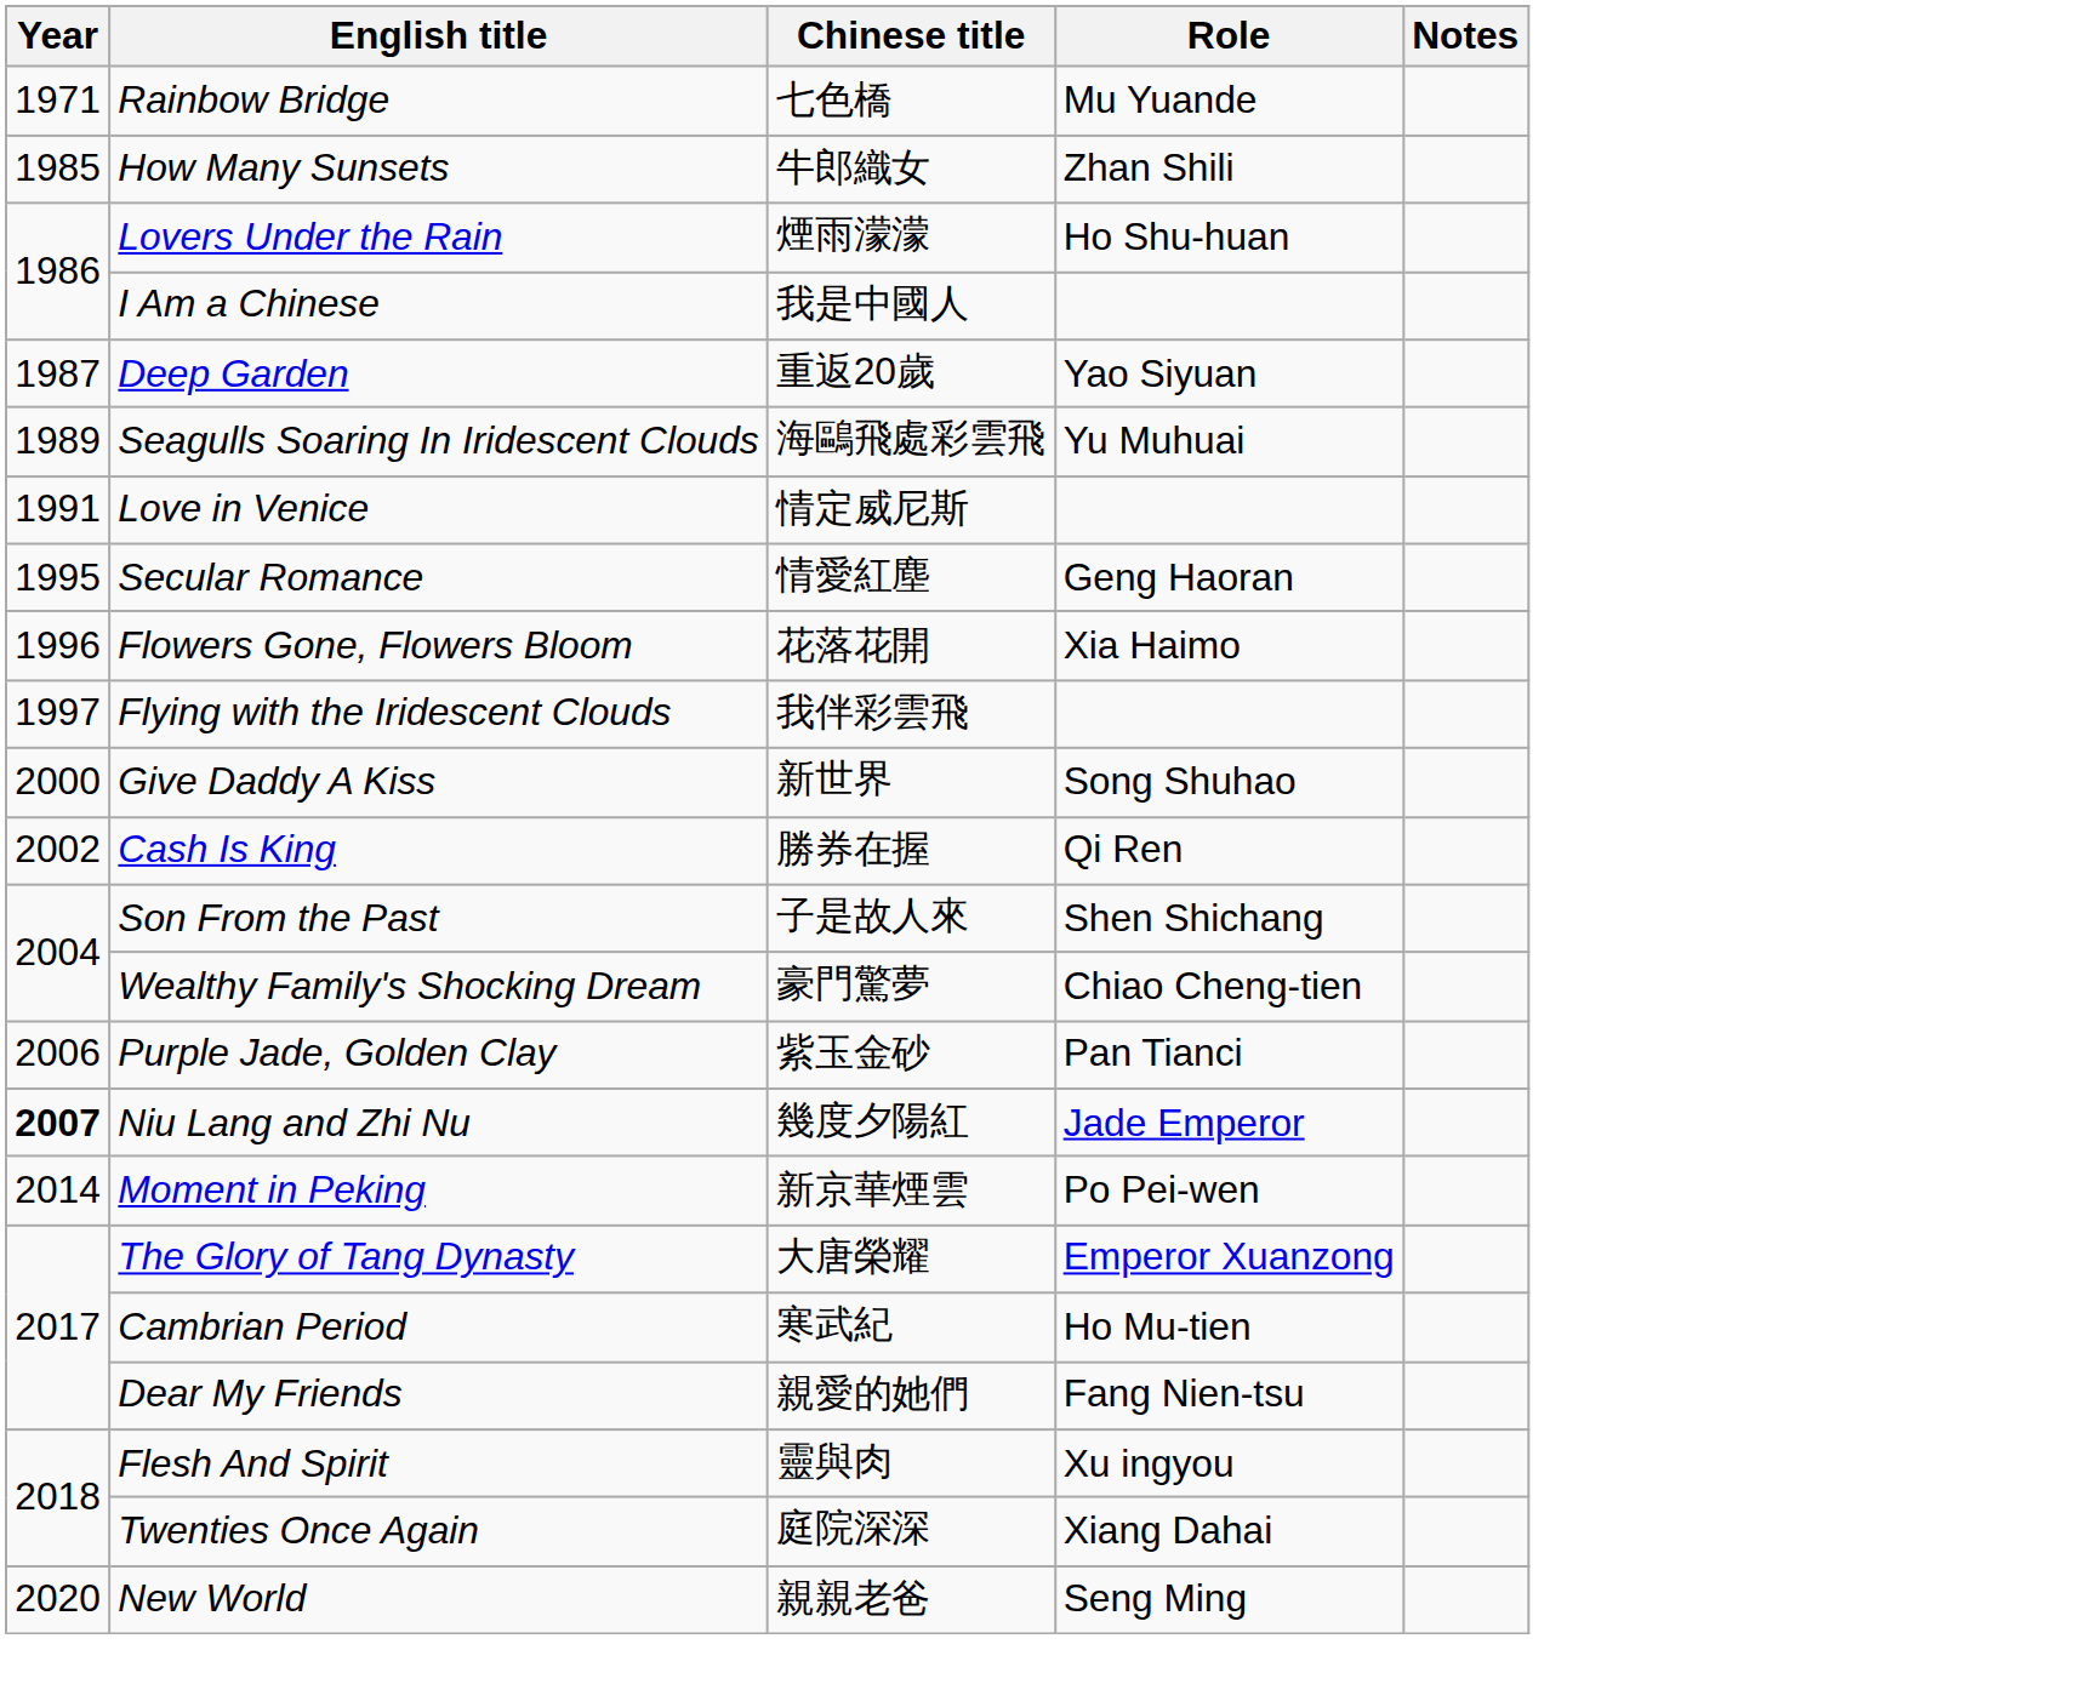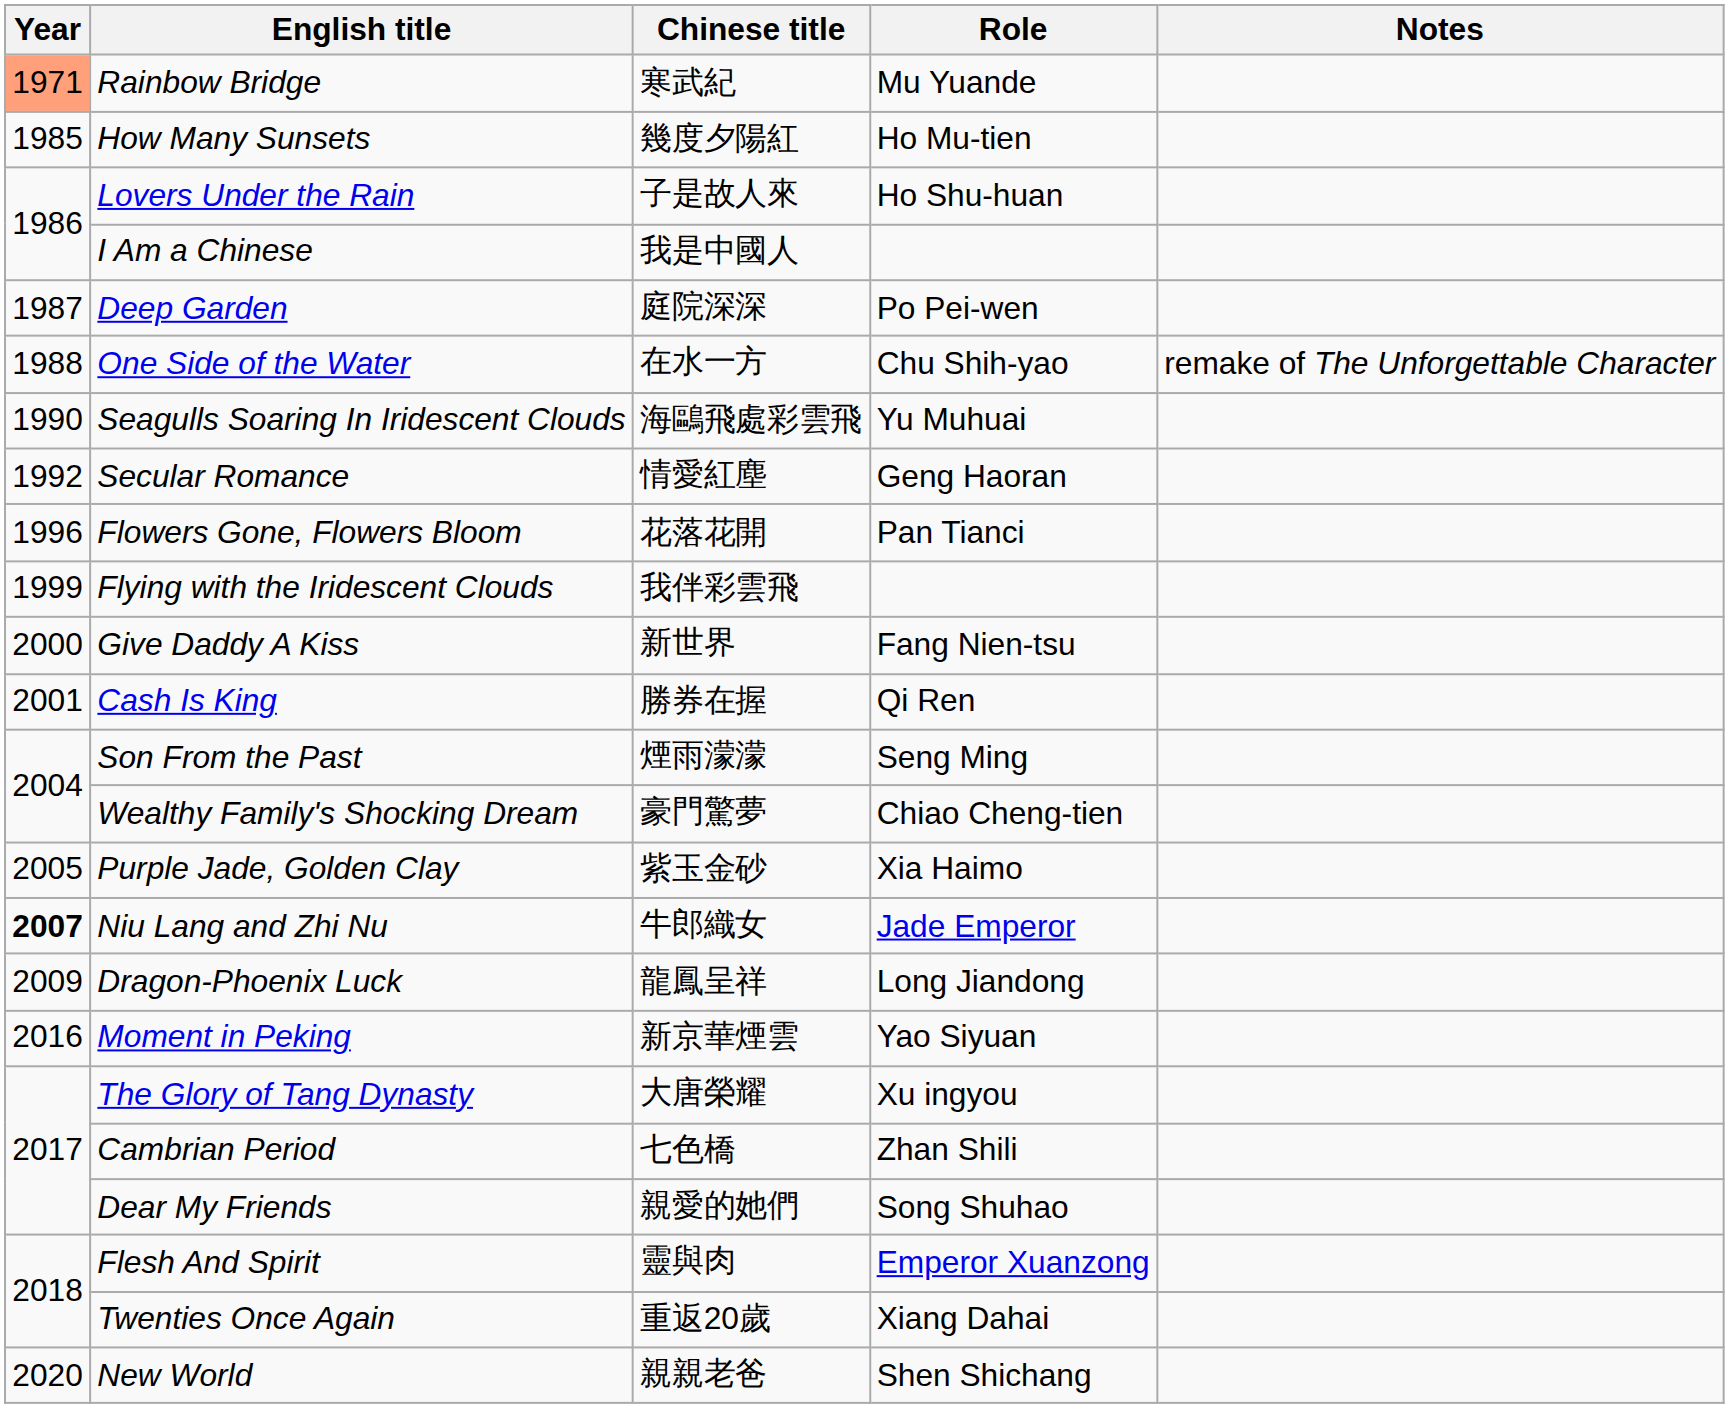Rainbow Bridge | Year: no background -> lightsalmon background
Rainbow Bridge | Chinese title: 七色橋 -> 寒武紀
How Many Sunsets | Chinese title: 牛郎織女 -> 幾度夕陽紅
How Many Sunsets | Role: Zhan Shili -> Ho Mu-tien
Lovers Under the Rain | Chinese title: 煙雨濛濛 -> 子是故人來
Deep Garden | Chinese title: 重返20歲 -> 庭院深深
Deep Garden | Role: Yao Siyuan -> Po Pei-wen
+ row: 1988 | One Side of the Water | 在水一方 | Chu Shih-yao | remake of The Unforgettable Character
Seagulls Soaring In Iridescent Clouds | Year: 1989 -> 1990
- row: 1991 | Love in Venice | 情定威尼斯
Secular Romance | Year: 1995 -> 1992
Flowers Gone, Flowers Bloom | Role: Xia Haimo -> Pan Tianci
Flying with the Iridescent Clouds | Year: 1997 -> 1999
Give Daddy A Kiss | Role: Song Shuhao -> Fang Nien-tsu
Cash Is King | Year: 2002 -> 2001
Son From the Past | Chinese title: 子是故人來 -> 煙雨濛濛
Son From the Past | Role: Shen Shichang -> Seng Ming
Purple Jade, Golden Clay | Year: 2006 -> 2005
Purple Jade, Golden Clay | Role: Pan Tianci -> Xia Haimo
Niu Lang and Zhi Nu | Chinese title: 幾度夕陽紅 -> 牛郎織女
+ row: 2009 | Dragon-Phoenix Luck | 龍鳳呈祥 | Long Jiandong
Moment in Peking | Year: 2014 -> 2016
Moment in Peking | Role: Po Pei-wen -> Yao Siyuan
The Glory of Tang Dynasty | Role: Emperor Xuanzong -> Xu ingyou
Cambrian Period | Chinese title: 寒武紀 -> 七色橋
Cambrian Period | Role: Ho Mu-tien -> Zhan Shili
Dear My Friends | Role: Fang Nien-tsu -> Song Shuhao
Flesh And Spirit | Role: Xu ingyou -> Emperor Xuanzong
Twenties Once Again | Chinese title: 庭院深深 -> 重返20歲
New World | Role: Seng Ming -> Shen Shichang
